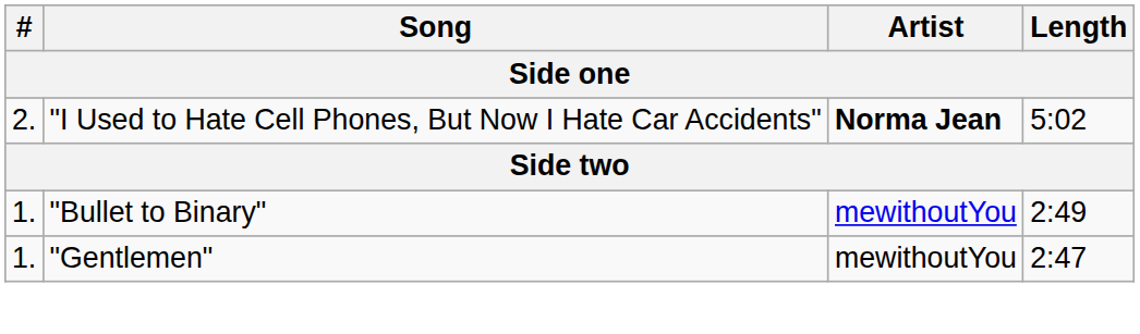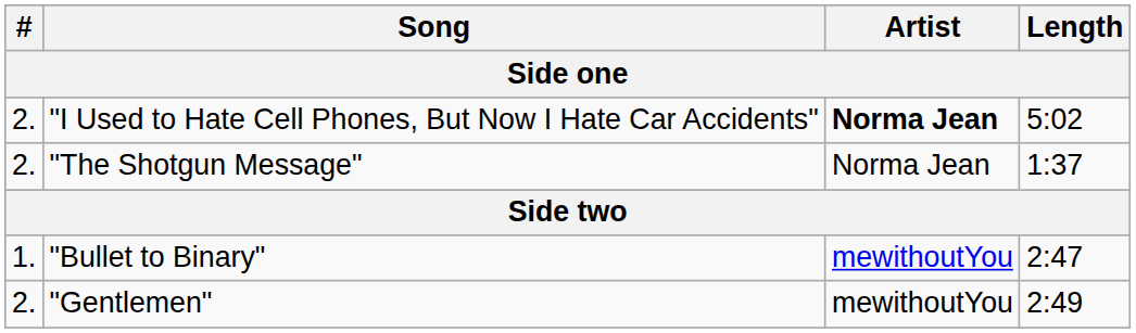+ row: 2. | "The Shotgun Message" | Norma Jean | 1:37
"Bullet to Binary" | Length: 2:49 -> 2:47
"Gentlemen" | #: 1. -> 2.
"Gentlemen" | Length: 2:47 -> 2:49
